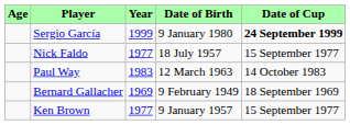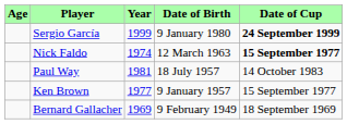Nick Faldo | Year: 1977 -> 1974
Nick Faldo | Date of Birth: 18 July 1957 -> 12 March 1963
Nick Faldo | Date of Cup: normal -> bold
Paul Way | Year: 1983 -> 1981
Paul Way | Date of Birth: 12 March 1963 -> 18 July 1957
rows swapped: Bernard Gallacher <-> Ken Brown
